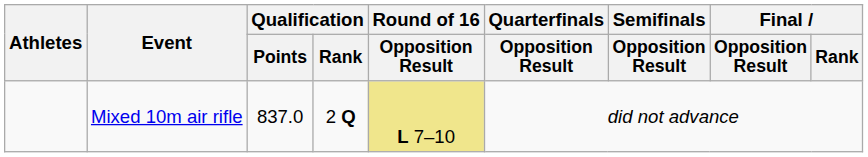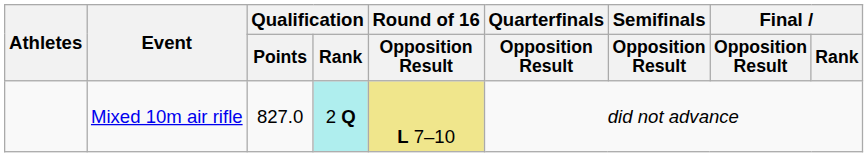Mixed 10m air rifle | Qualification / Points: 837.0 -> 827.0
Mixed 10m air rifle | Qualification / Rank: no background -> paleturquoise background
